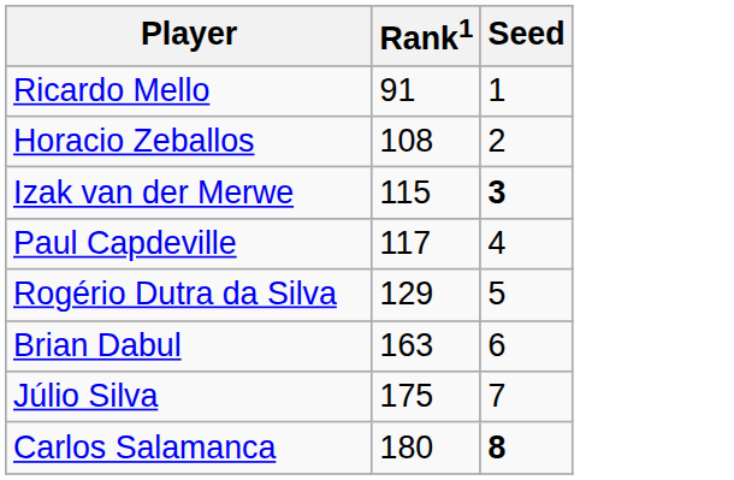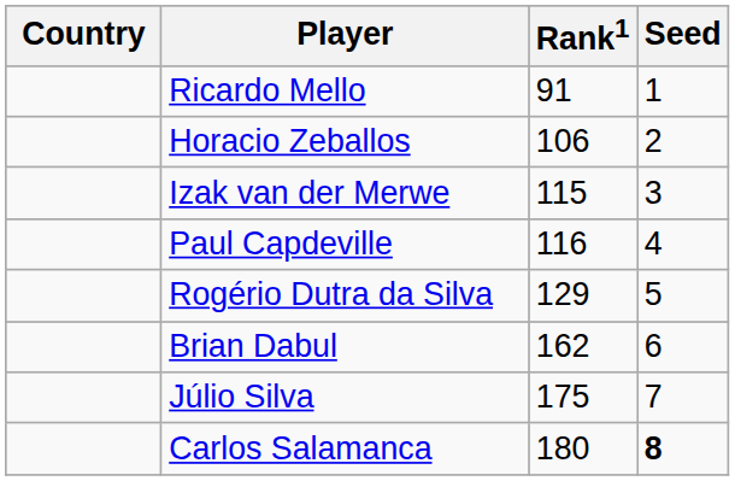+ column: Country
Horacio Zeballos | Rank1: 108 -> 106
Izak van der Merwe | Seed: bold -> normal
Paul Capdeville | Rank1: 117 -> 116
Brian Dabul | Rank1: 163 -> 162
